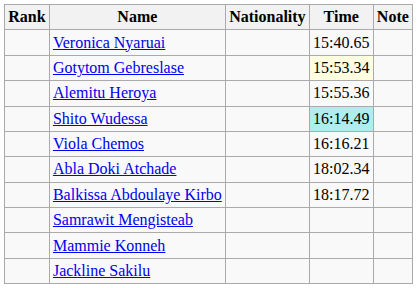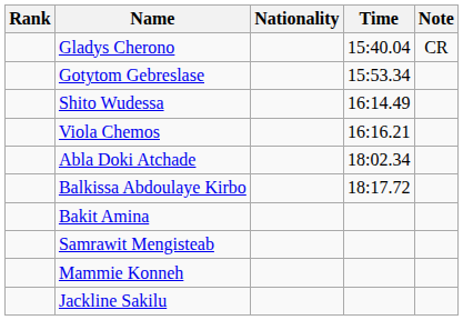+ row: Gladys Cherono | 15:40.04 | CR
- row: Veronica Nyaruai | 15:40.65
Gotytom Gebreslase | Time: lightyellow background -> no background
- row: Alemitu Heroya | 15:55.36
Shito Wudessa | Time: paleturquoise background -> no background
+ row: Bakit Amina
